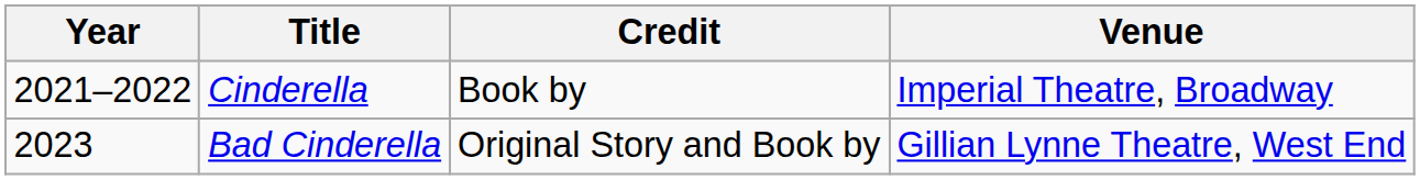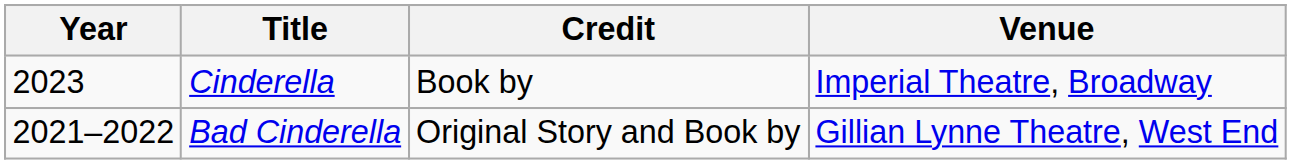Cinderella | Year: 2021–2022 -> 2023
Bad Cinderella | Year: 2023 -> 2021–2022
